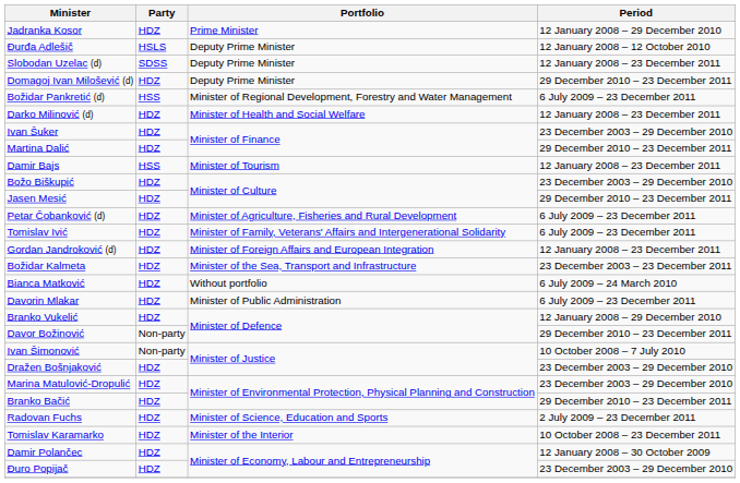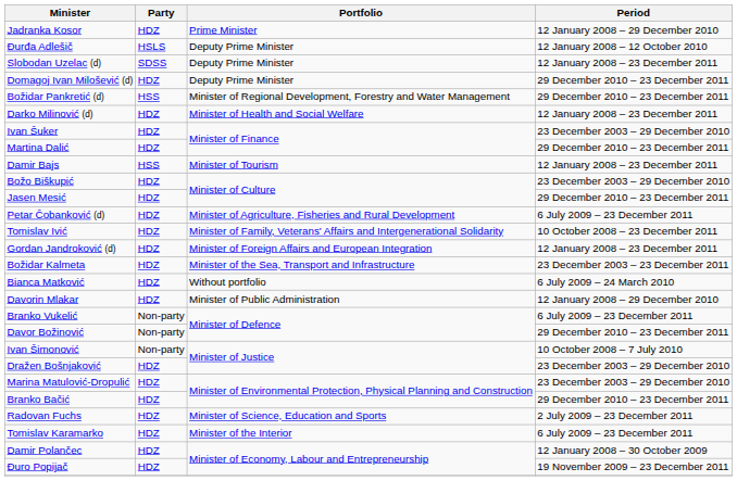Božidar Pankretić (d) | Period: 6 July 2009 – 23 December 2011 -> 29 December 2010 – 23 December 2011
Tomislav Ivić | Period: 6 July 2009 – 23 December 2011 -> 10 October 2008 – 23 December 2011
Davorin Mlakar | Period: 6 July 2009 – 23 December 2011 -> 12 January 2008 – 29 December 2010
Branko Vukelić | Party: HDZ -> Non-party
Branko Vukelić | Period: 12 January 2008 – 29 December 2010 -> 6 July 2009 – 23 December 2011
Tomislav Karamarko | Period: 10 October 2008 – 23 December 2011 -> 6 July 2009 – 23 December 2011
Đuro Popijač | Period: 23 December 2003 – 29 December 2010 -> 19 November 2009 – 23 December 2011
